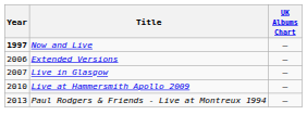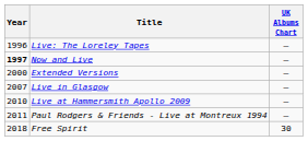+ row: 1996 | Live: The Loreley Tapes | —
Extended Versions | Year: 2006 -> 2000
Paul Rodgers & Friends - Live at Montreux 1994 | Year: 2013 -> 2011
+ row: 2018 | Free Spirit | 30
